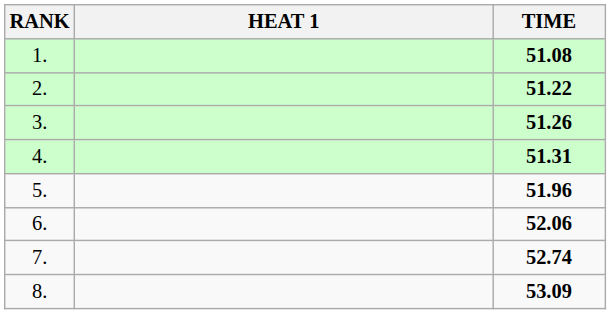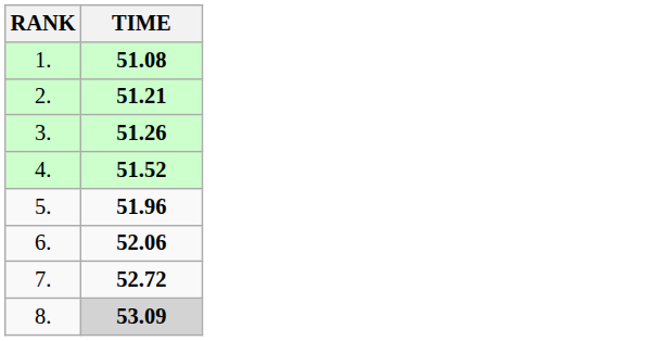- column: HEAT 1
2. | TIME: 51.22 -> 51.21
4. | TIME: 51.31 -> 51.52
7. | TIME: 52.74 -> 52.72
8. | TIME: no background -> lightgrey background
